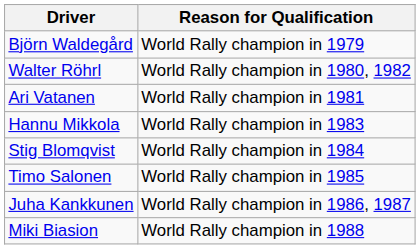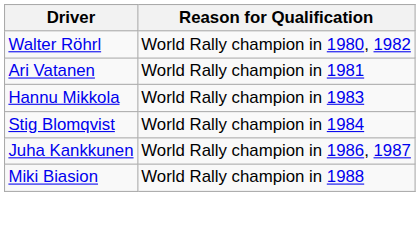- row: Björn Waldegård | World Rally champion in 1979
- row: Timo Salonen | World Rally champion in 1985
